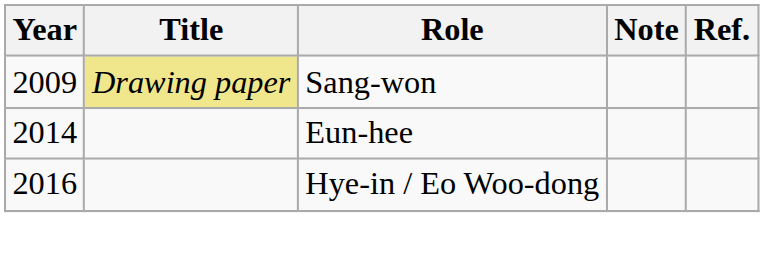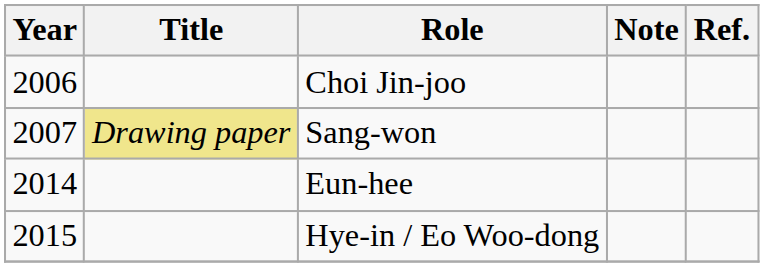+ row: 2006 | Choi Jin-joo
Sang-won | Year: 2009 -> 2007
Hye-in / Eo Woo-dong | Year: 2016 -> 2015
